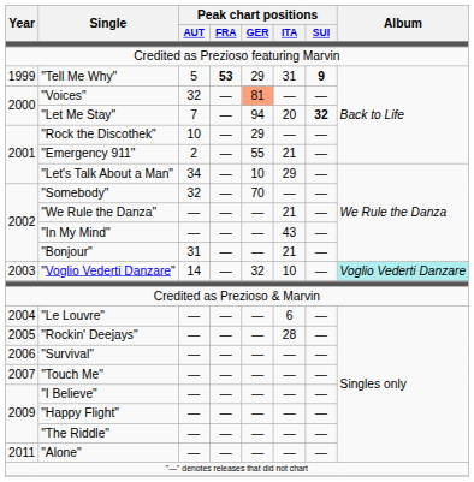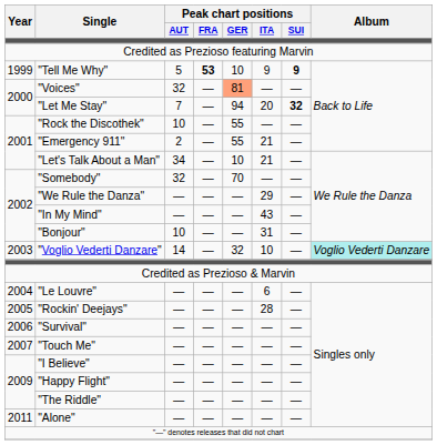"Tell Me Why" | Peak chart positions / GER: 29 -> 10
"Tell Me Why" | Peak chart positions / ITA: 31 -> 9
"Rock the Discothek" | Peak chart positions / GER: 29 -> 55
"Let's Talk About a Man" | Peak chart positions / ITA: 29 -> 21
"We Rule the Danza" | Peak chart positions / ITA: 21 -> 29
"Bonjour" | Peak chart positions / AUT: 31 -> 10
"Bonjour" | Peak chart positions / ITA: 21 -> 31
